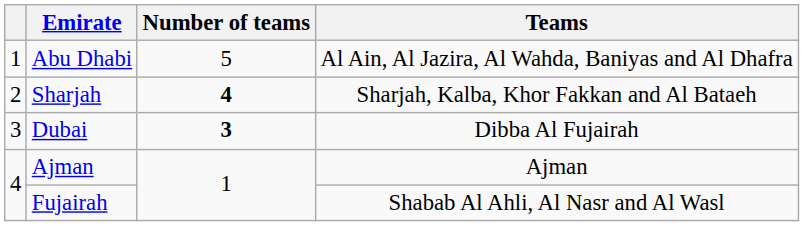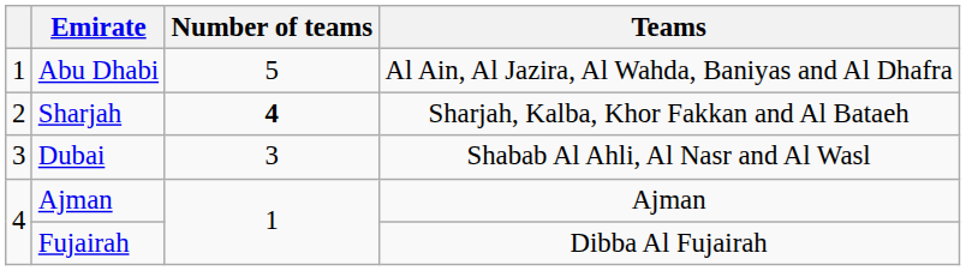Dubai | Number of teams: bold -> normal
Dubai | Teams: Dibba Al Fujairah -> Shabab Al Ahli, Al Nasr and Al Wasl
Fujairah | Teams: Shabab Al Ahli, Al Nasr and Al Wasl -> Dibba Al Fujairah
